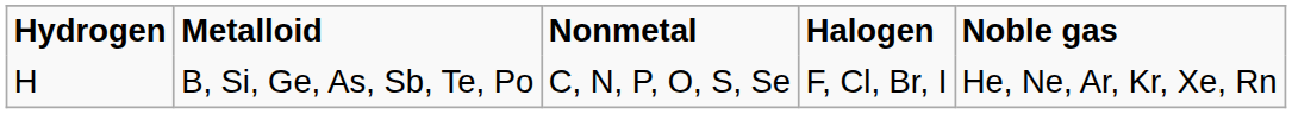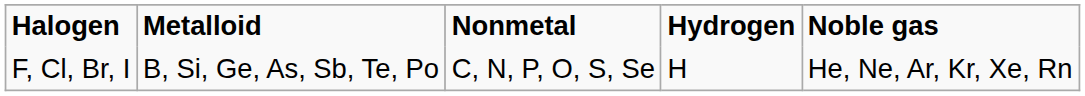columns swapped: Hydrogen <-> Halogen
